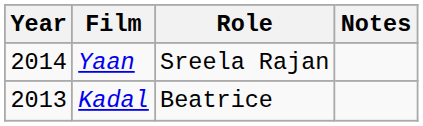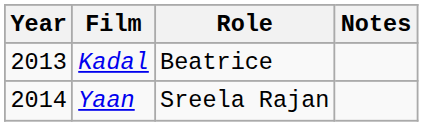rows swapped: Kadal <-> Yaan
